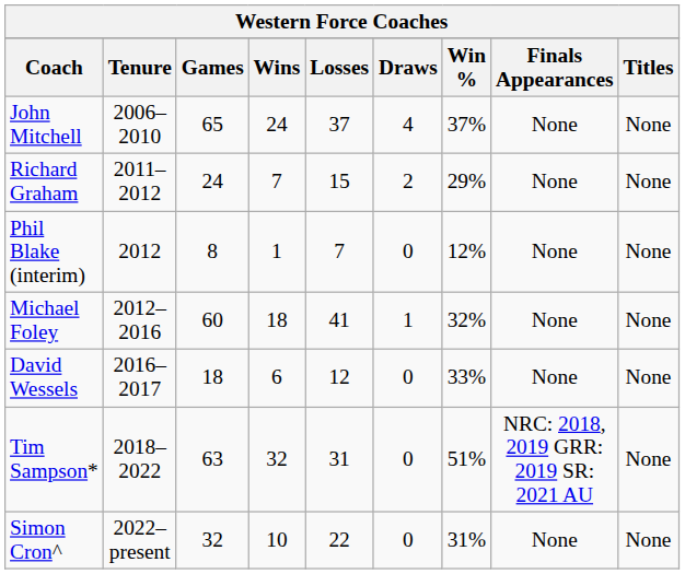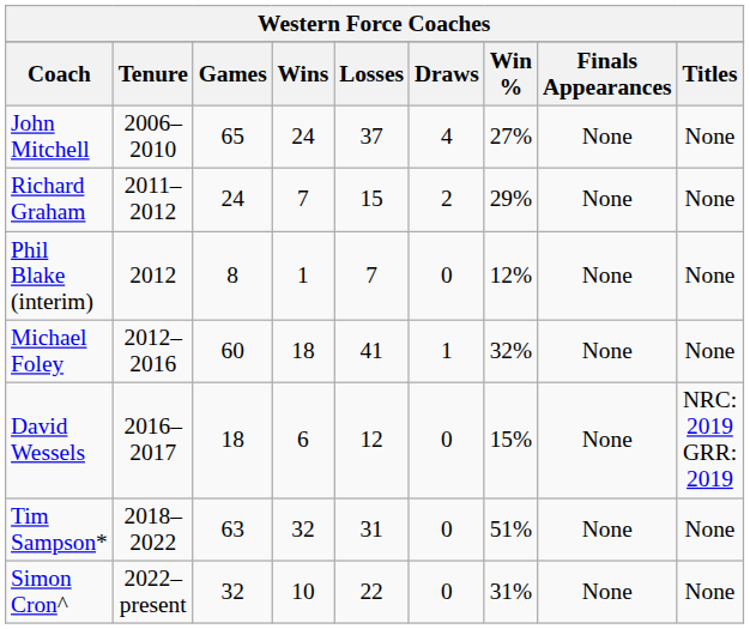John Mitchell | Win %: 37% -> 27%
David Wessels | Win %: 33% -> 15%
David Wessels | Titles: None -> NRC: 2019 GRR: 2019
Tim Sampson* | Finals Appearances: NRC: 2018, 2019 GRR: 2019 SR: 2021 AU -> None
